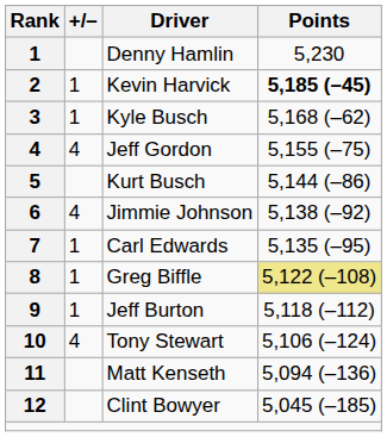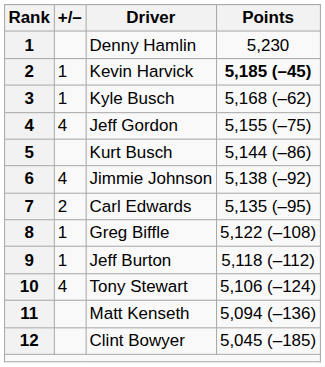Carl Edwards | +/–: 1 -> 2
Greg Biffle | Points: khaki background -> no background
